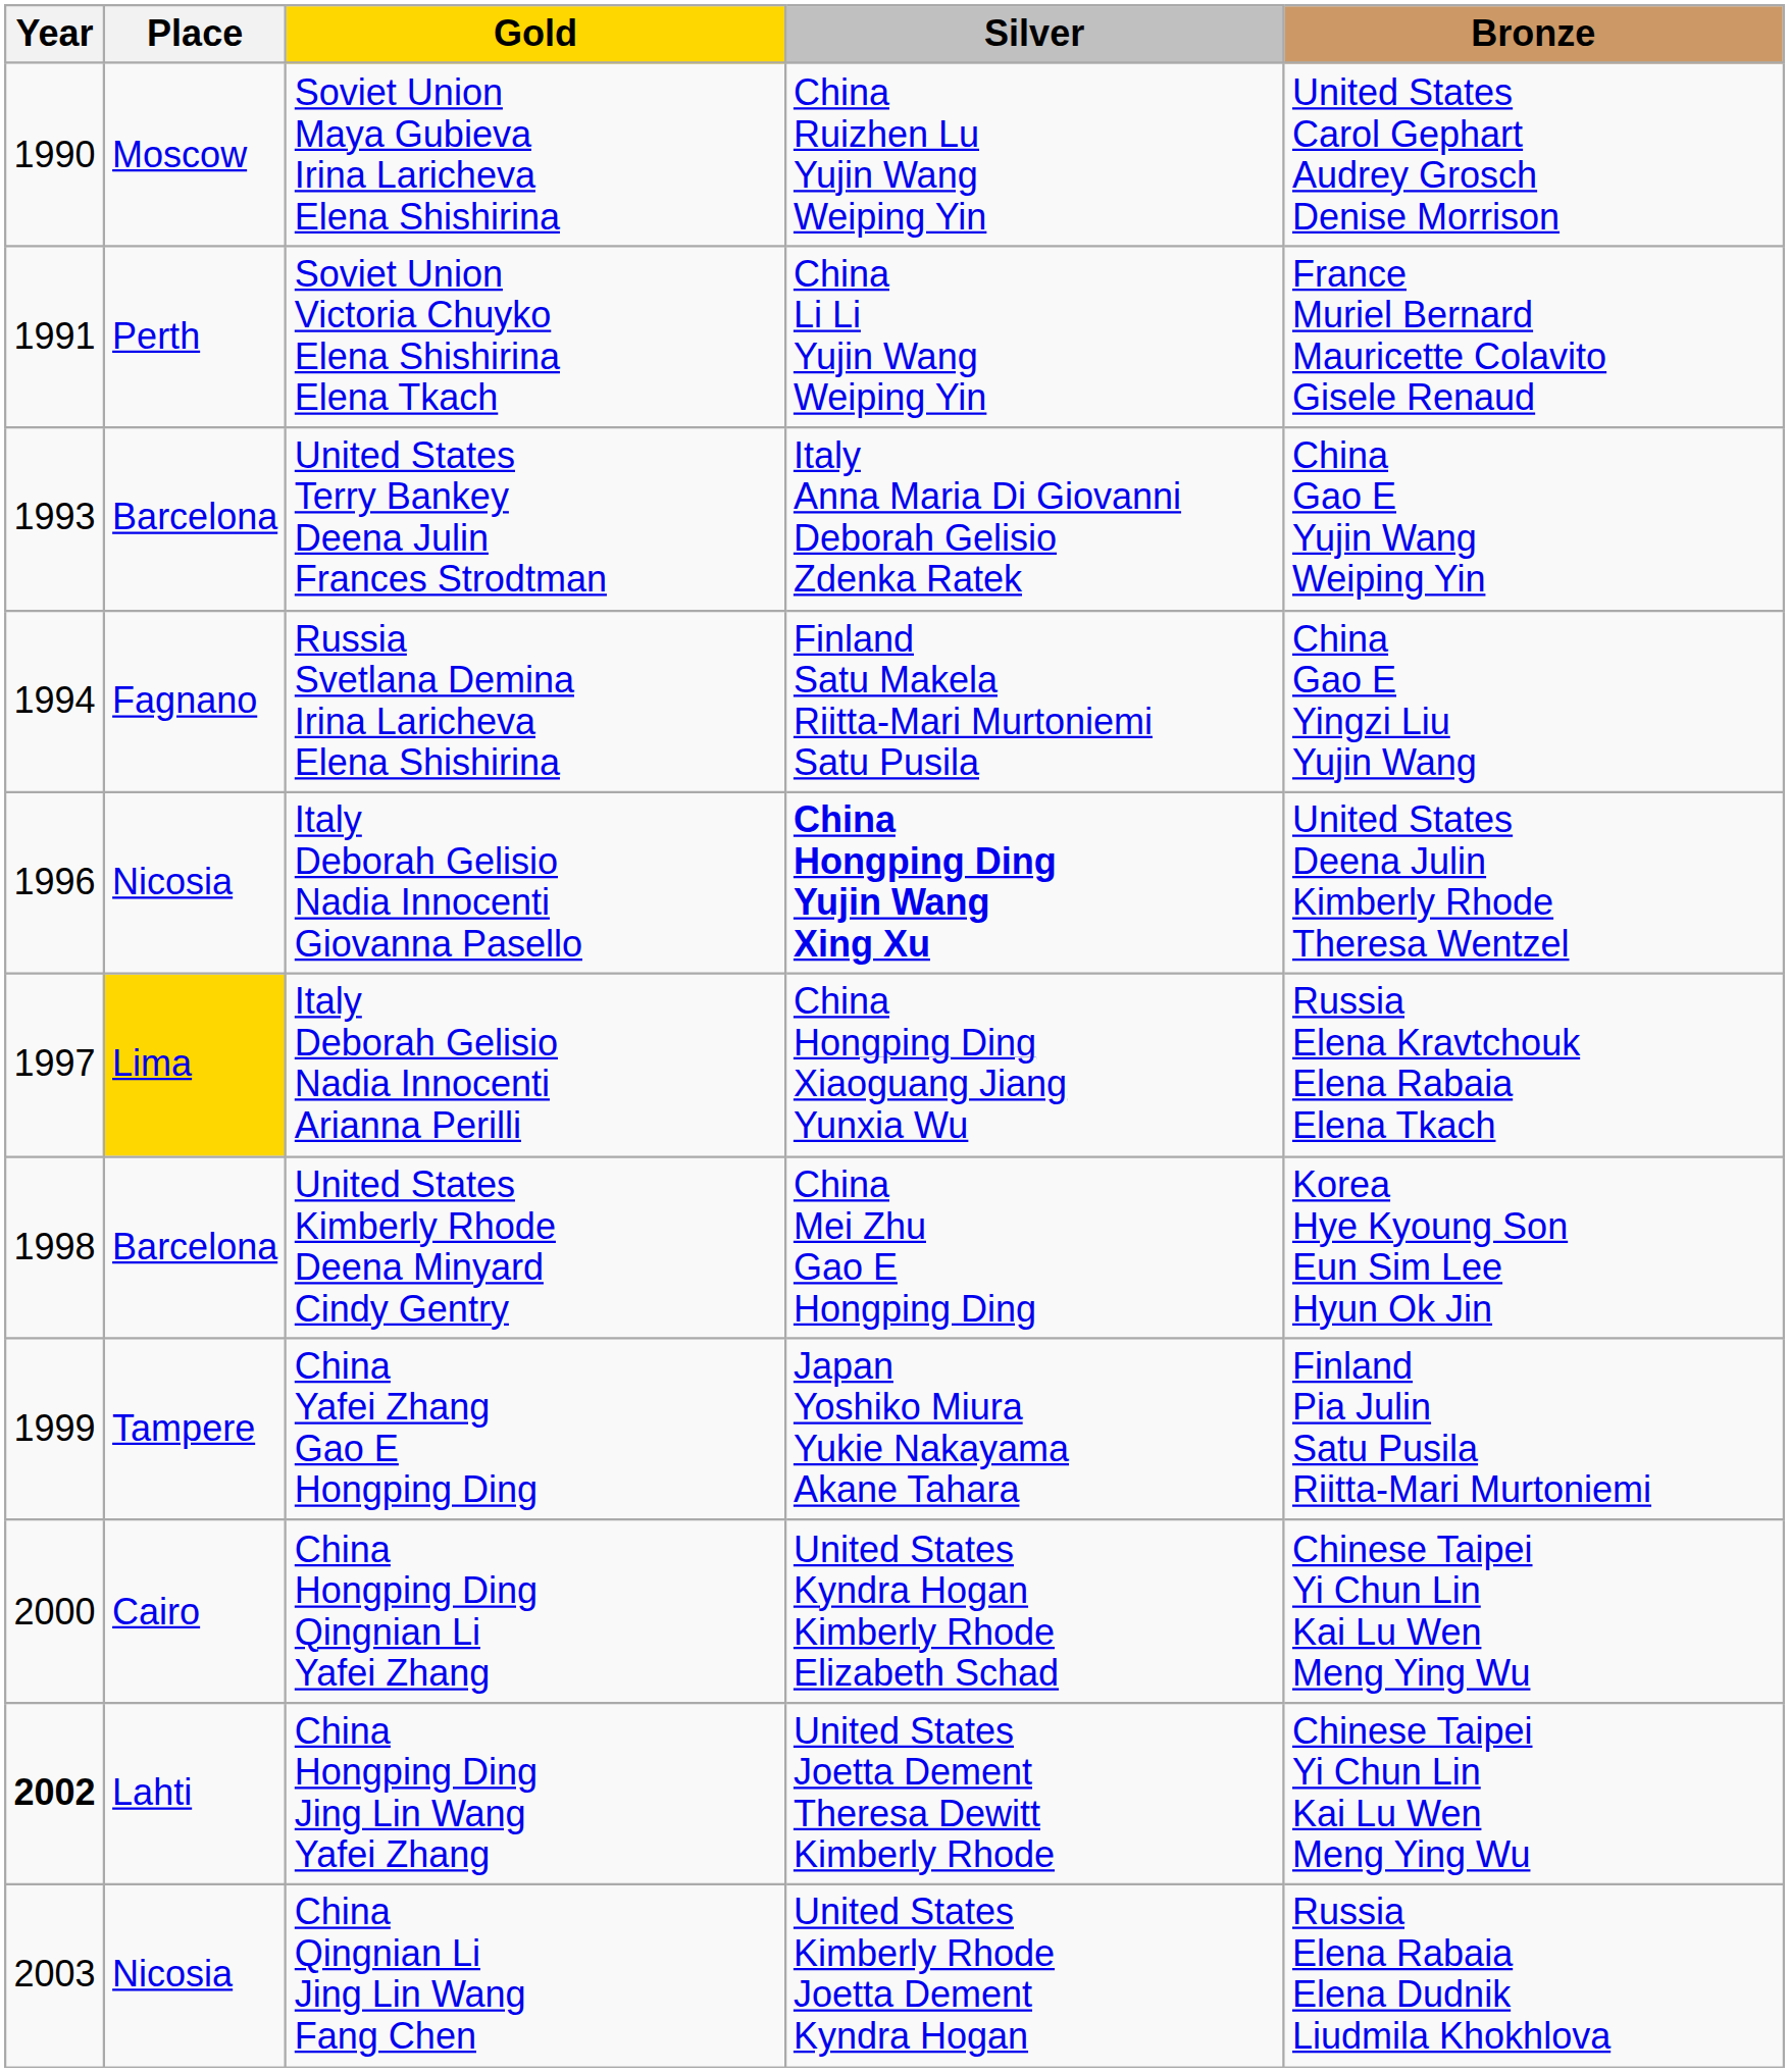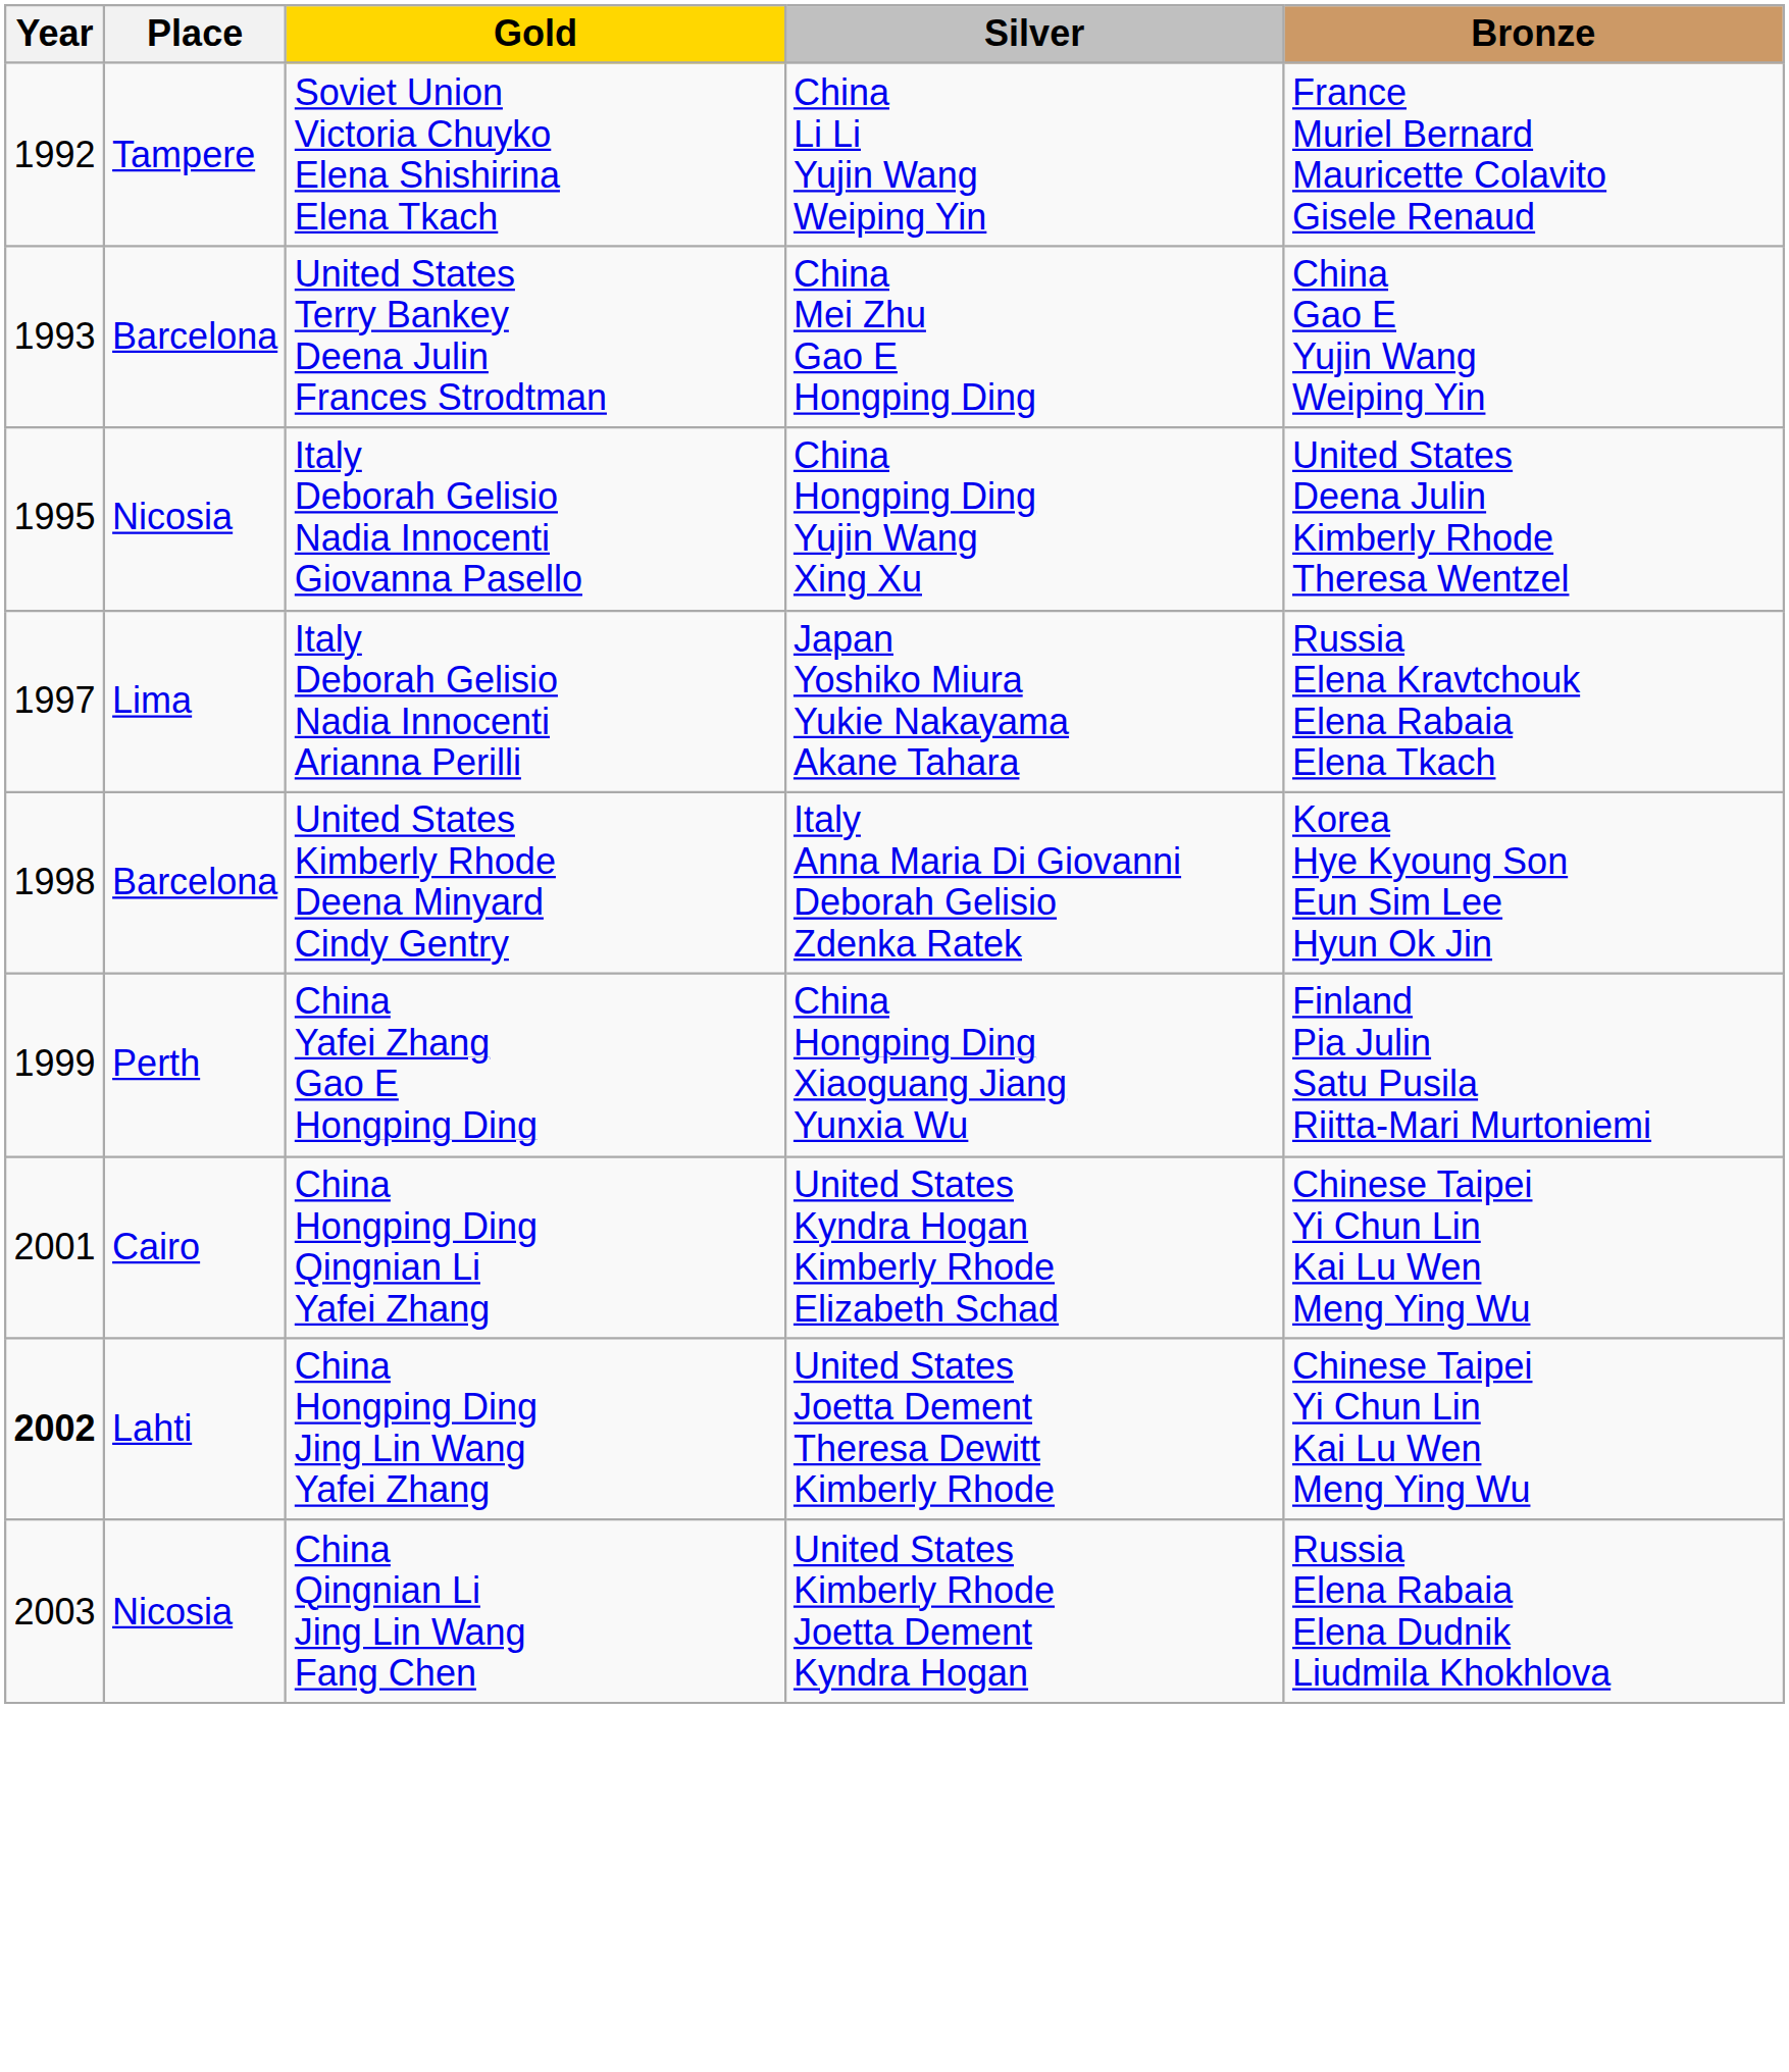- row: 1990 | Moscow | Soviet Union Maya Gubieva Irina Laricheva Elena Shishirina | China Ruizhen Lu Yujin Wang Weiping Yin | United States Carol Gephart Audrey Grosch Denise Morrison
Soviet Union Victoria Chuyko Elena Shishirina Elena Tkach | Year: 1991 -> 1992
Soviet Union Victoria Chuyko Elena Shishirina Elena Tkach | Place: Perth -> Tampere
United States Terry Bankey Deena Julin Frances Strodtman | Silver: Italy Anna Maria Di Giovanni Deborah Gelisio Zdenka Ratek -> China Mei Zhu Gao E Hongping Ding
- row: 1994 | Fagnano | Russia Svetlana Demina Irina Laricheva Elena Shishirina | Finland Satu Makela Riitta-Mari Murtoniemi Satu Pusila | China Gao E Yingzi Liu Yujin Wang
Italy Deborah Gelisio Nadia Innocenti Giovanna Pasello | Year: 1996 -> 1995
Italy Deborah Gelisio Nadia Innocenti Giovanna Pasello | Silver: bold -> normal
Italy Deborah Gelisio Nadia Innocenti Arianna Perilli | Place: gold background -> no background
Italy Deborah Gelisio Nadia Innocenti Arianna Perilli | Silver: China Hongping Ding Xiaoguang Jiang Yunxia Wu -> Japan Yoshiko Miura Yukie Nakayama Akane Tahara
United States Kimberly Rhode Deena Minyard Cindy Gentry | Silver: China Mei Zhu Gao E Hongping Ding -> Italy Anna Maria Di Giovanni Deborah Gelisio Zdenka Ratek
China Yafei Zhang Gao E Hongping Ding | Place: Tampere -> Perth
China Yafei Zhang Gao E Hongping Ding | Silver: Japan Yoshiko Miura Yukie Nakayama Akane Tahara -> China Hongping Ding Xiaoguang Jiang Yunxia Wu
China Hongping Ding Qingnian Li Yafei Zhang | Year: 2000 -> 2001
